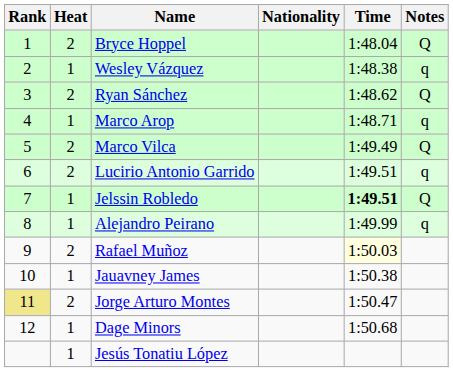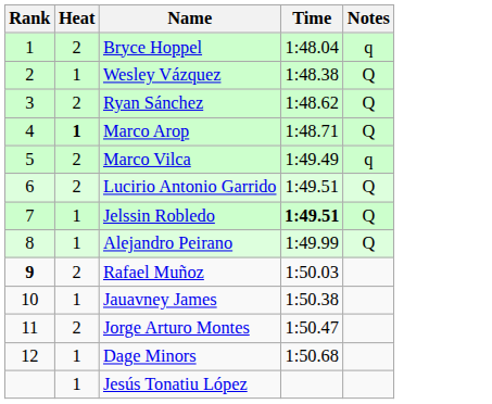- column: Nationality
Bryce Hoppel | Notes: Q -> q
Wesley Vázquez | Notes: q -> Q
Marco Arop | Heat: normal -> bold
Marco Arop | Notes: q -> Q
Marco Vilca | Notes: Q -> q
Lucirio Antonio Garrido | Notes: q -> Q
Alejandro Peirano | Notes: q -> Q
Rafael Muñoz | Rank: normal -> bold
Rafael Muñoz | Time: lightyellow background -> no background
Jorge Arturo Montes | Rank: khaki background -> no background
